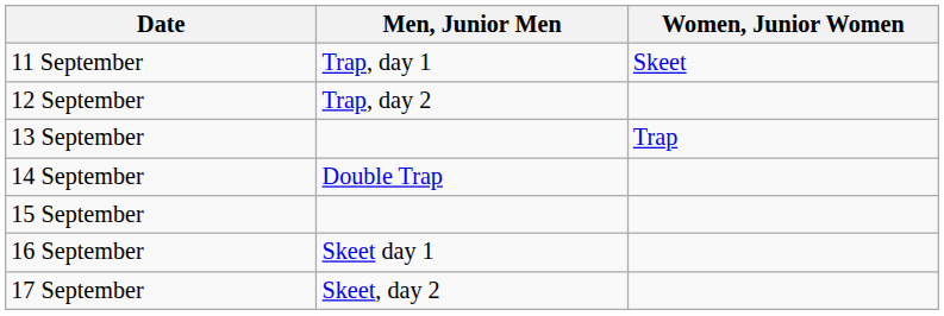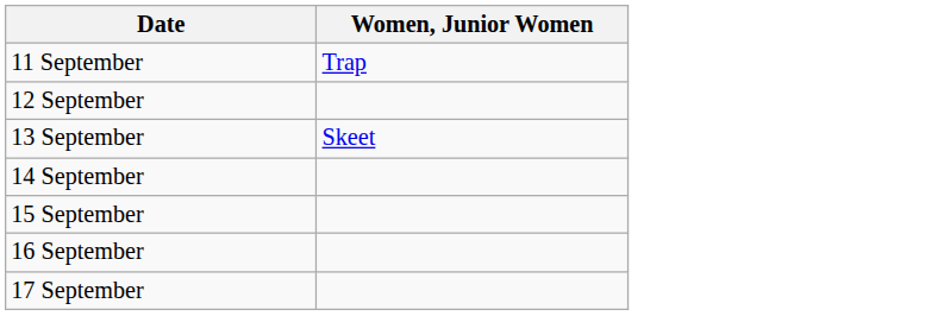- column: Men, Junior Men | Trap, day 1 | Trap, day 2 | Double Trap | Skeet day 1 | Skeet, day 2
11 September | Women, Junior Women: Skeet -> Trap
13 September | Women, Junior Women: Trap -> Skeet
